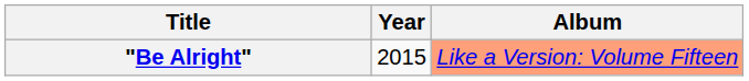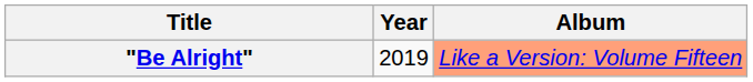"Be Alright" | Year: 2015 -> 2019
